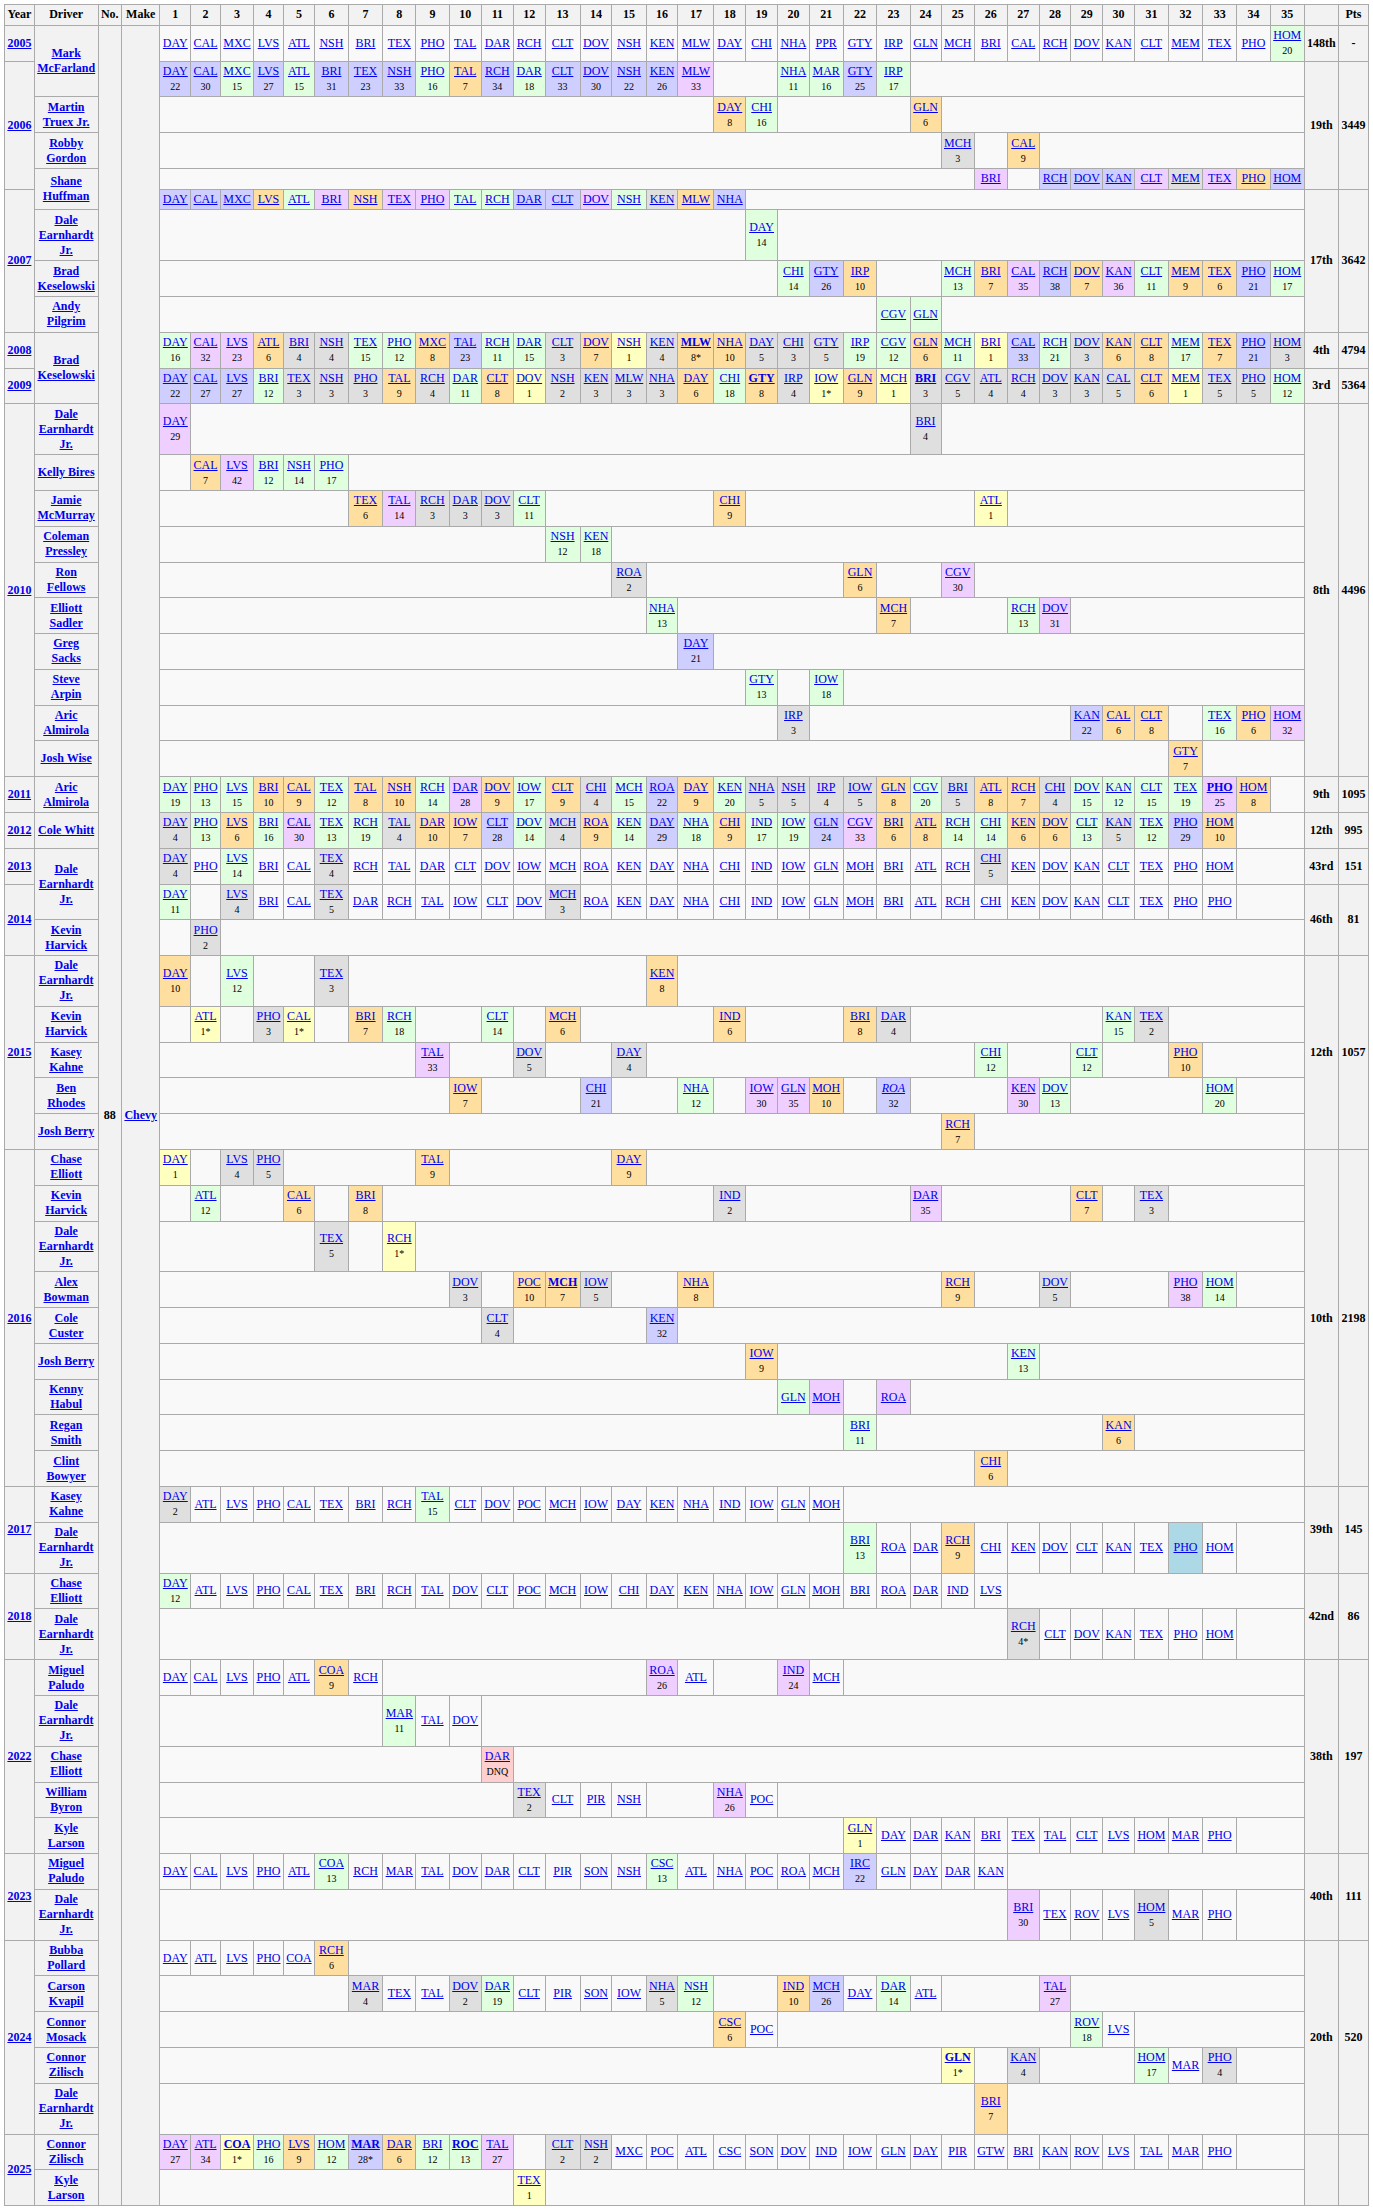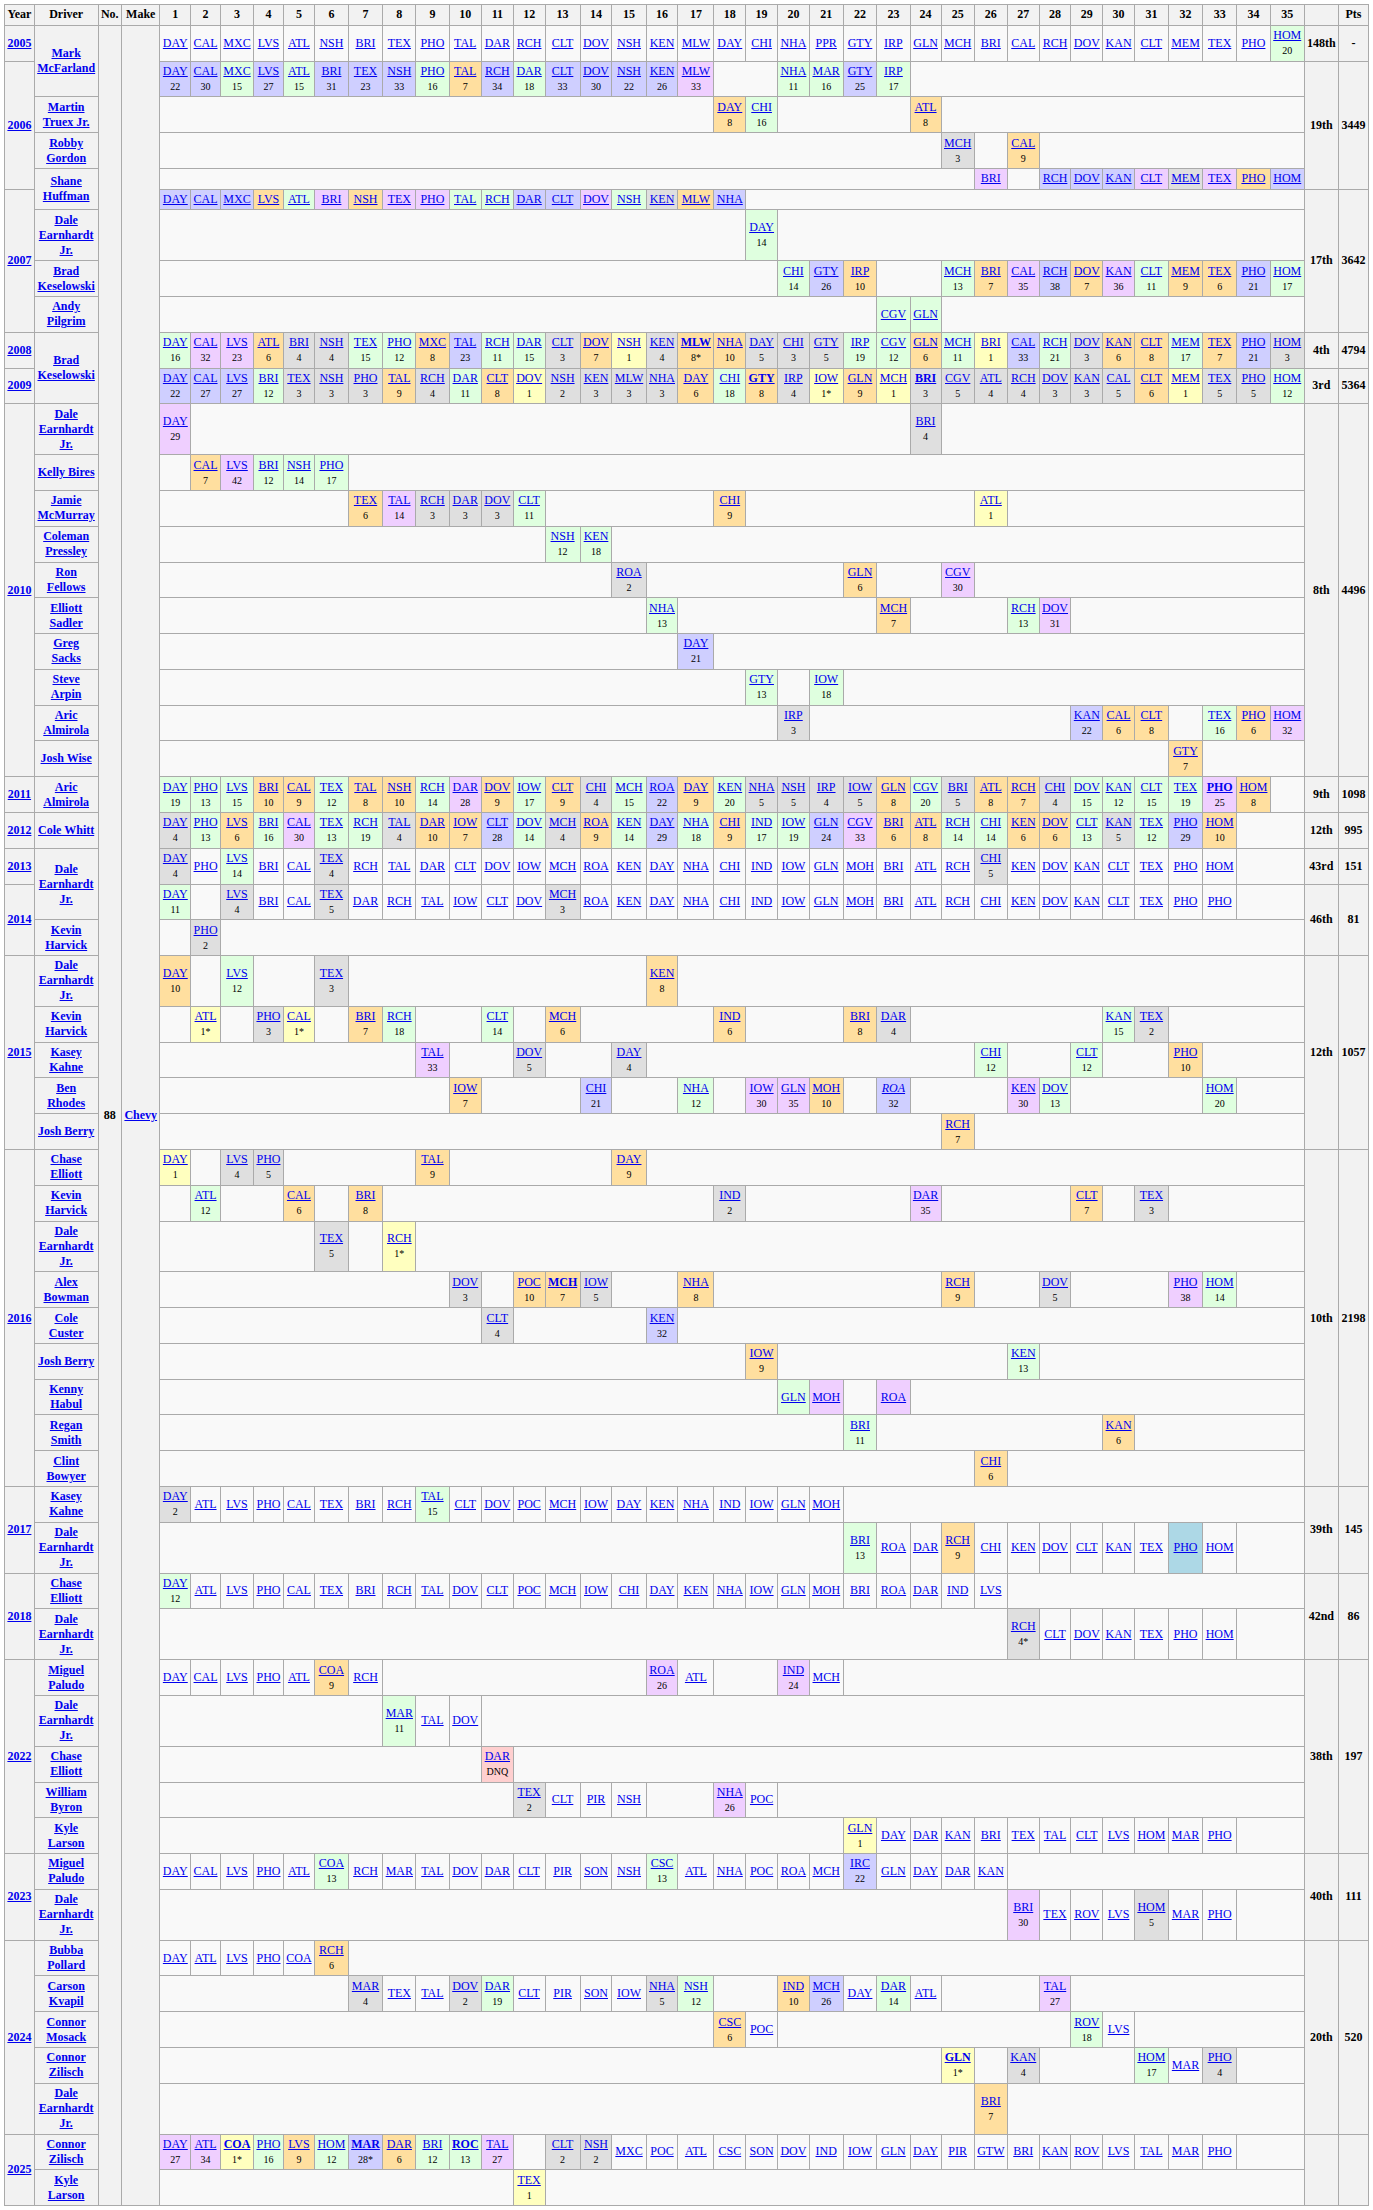Martin Truex Jr. | 24: GLN 6 -> ATL 8
2011 / Aric Almirola | Pts: 1095 -> 1098
